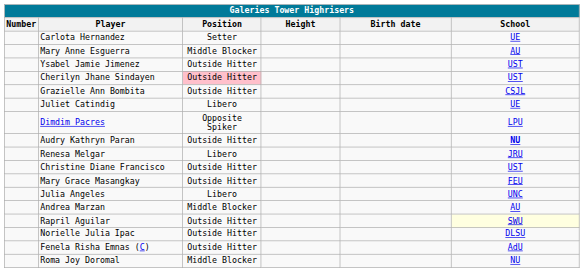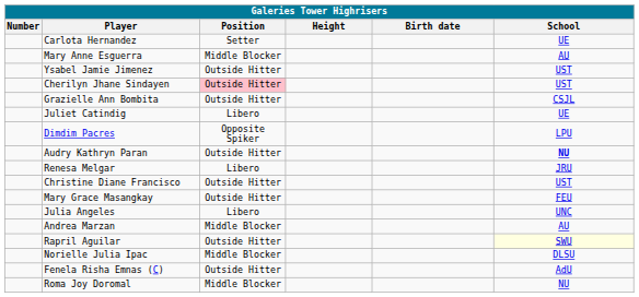Norielle Julia Ipac | Position: Outside Hitter -> Middle Blocker
